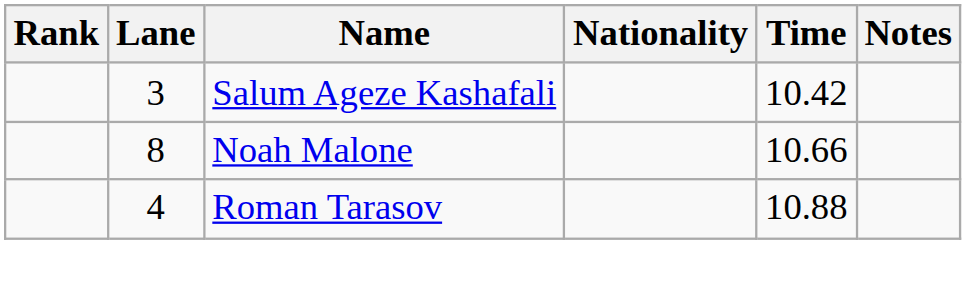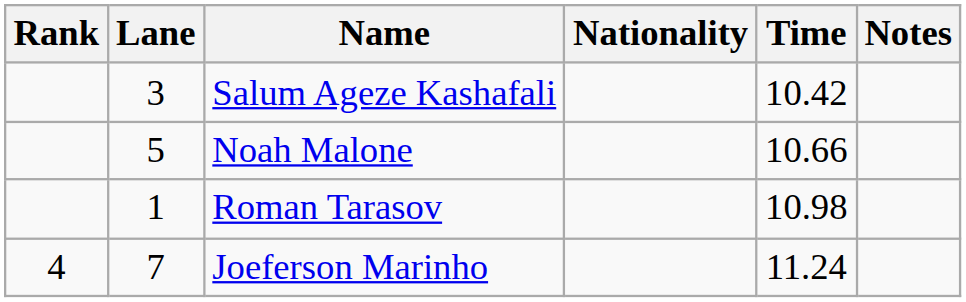Noah Malone | Lane: 8 -> 5
Roman Tarasov | Lane: 4 -> 1
Roman Tarasov | Time: 10.88 -> 10.98
+ row: 4 | 7 | Joeferson Marinho | 11.24
